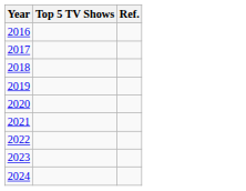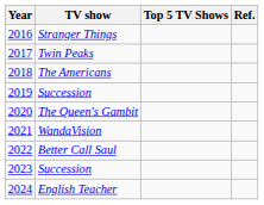+ column: TV show | Stranger Things | Twin Peaks | The Americans | Succession | The Queen's Gambit | WandaVision | Better Call Saul | Succession | English Teacher
